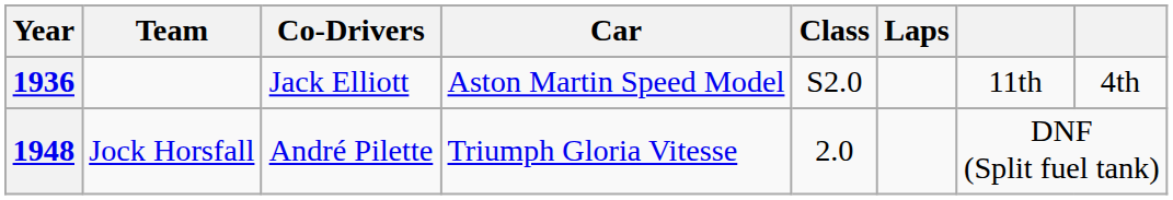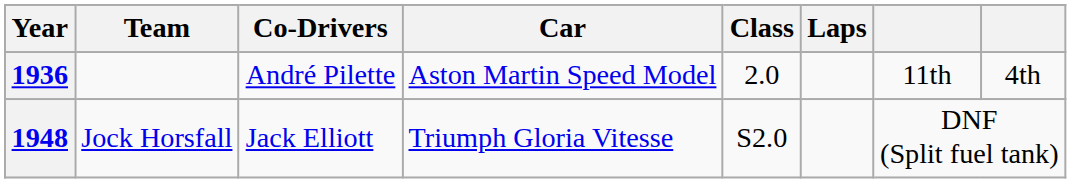1936 | Co-Drivers: Jack Elliott -> André Pilette
1936 | Class: S2.0 -> 2.0
1948 | Co-Drivers: André Pilette -> Jack Elliott
1948 | Class: 2.0 -> S2.0
